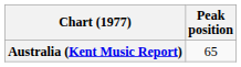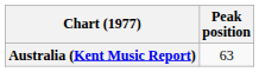Australia (Kent Music Report) | Peak position: 65 -> 63
